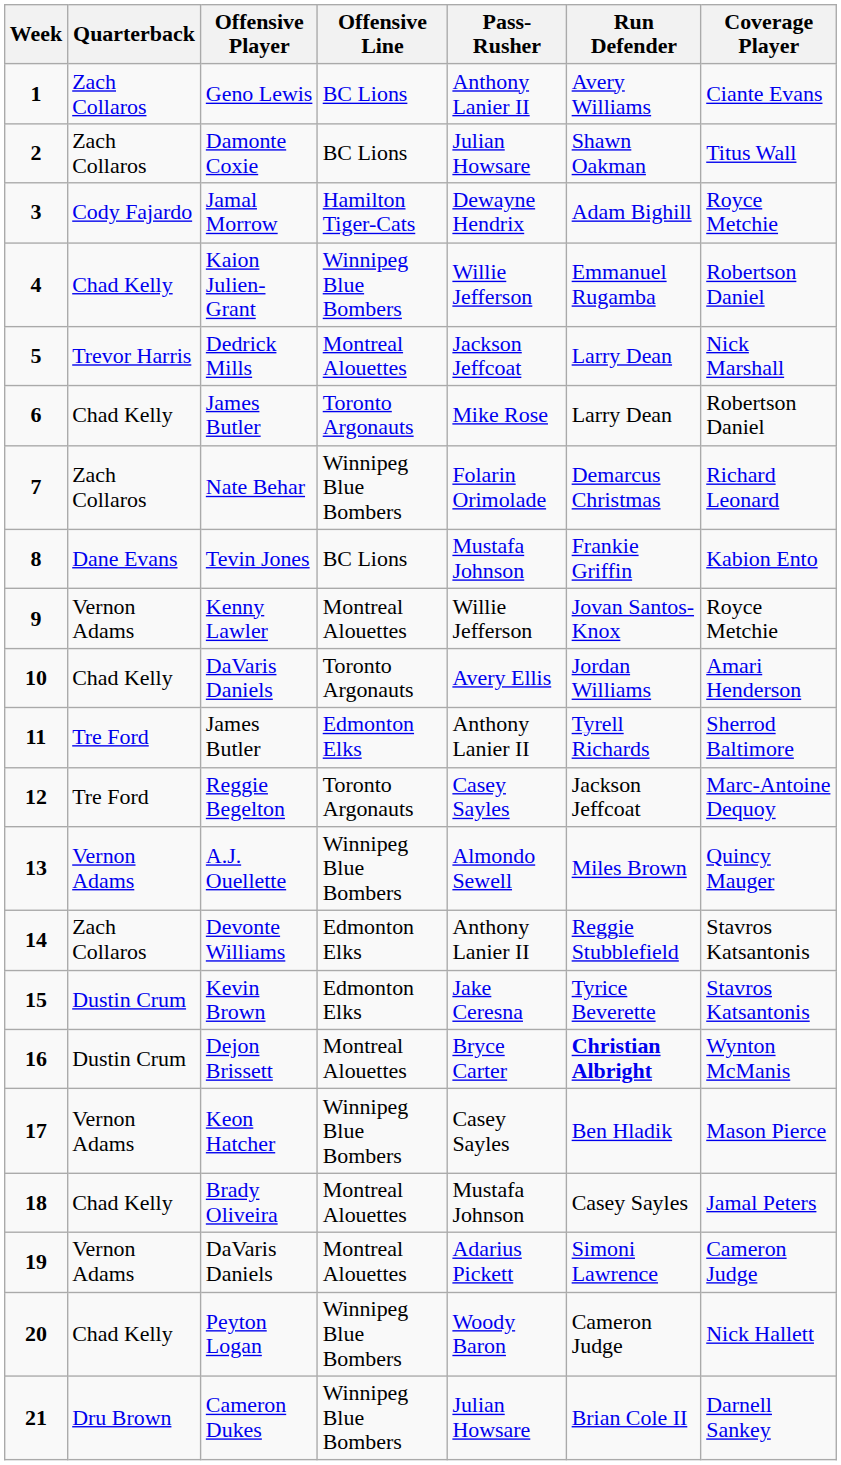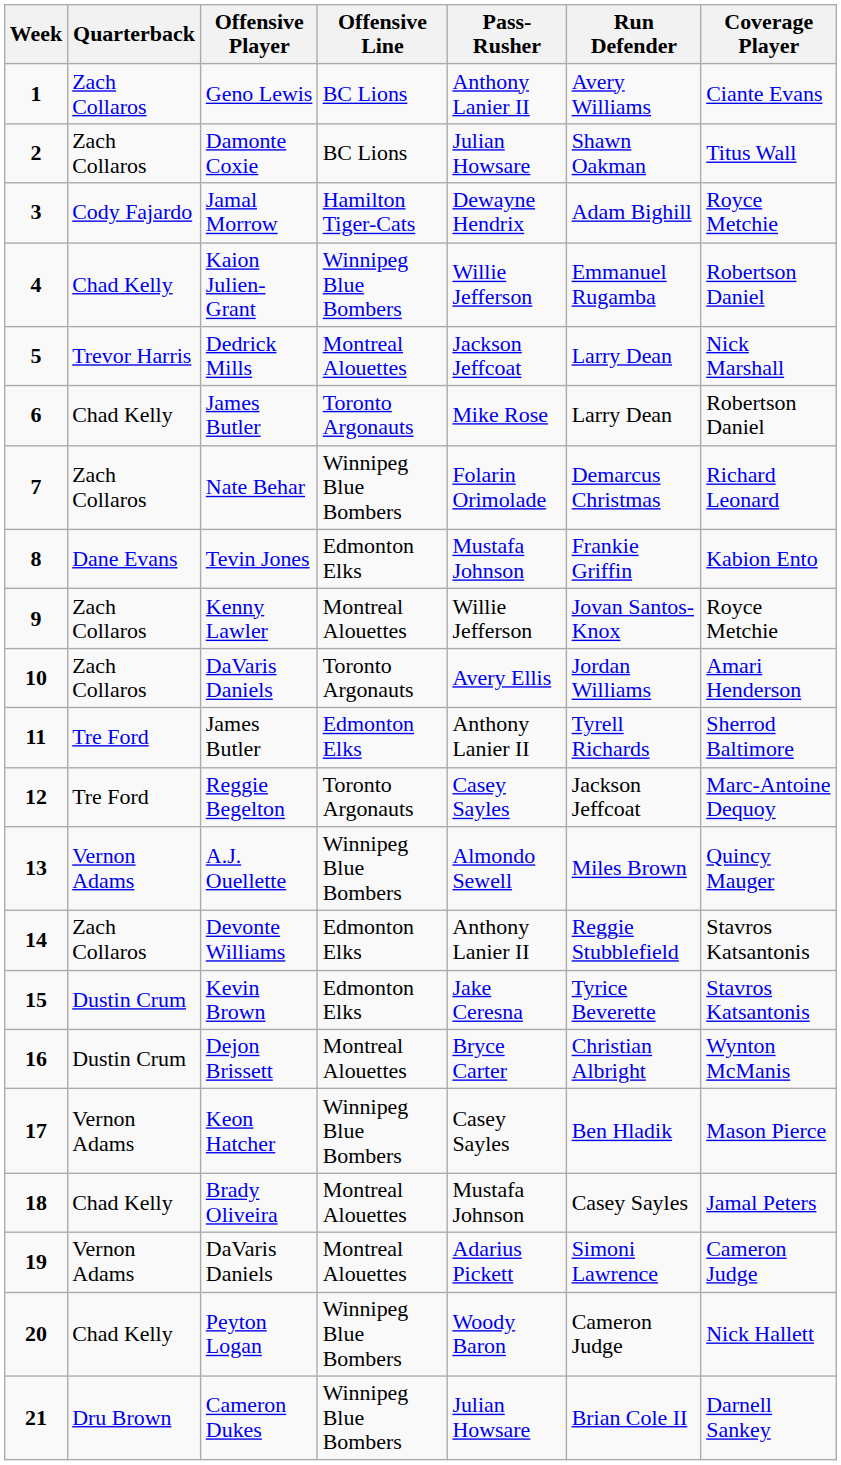Tevin Jones | Offensive Line: BC Lions -> Edmonton Elks
Kenny Lawler | Quarterback: Vernon Adams -> Zach Collaros
10 / DaVaris Daniels | Quarterback: Chad Kelly -> Zach Collaros
Dejon Brissett | Run Defender: bold -> normal
